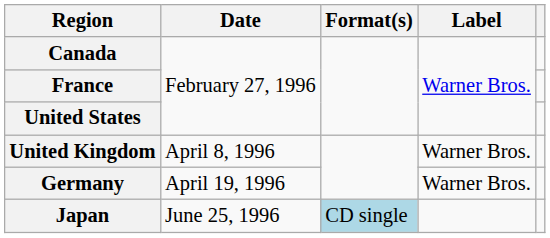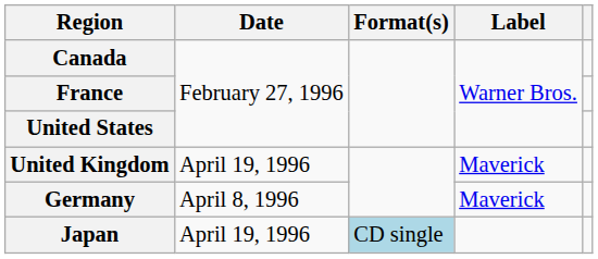United Kingdom | Date: April 8, 1996 -> April 19, 1996
United Kingdom | Label: Warner Bros. -> Maverick
Germany | Date: April 19, 1996 -> April 8, 1996
Germany | Label: Warner Bros. -> Maverick
Japan | Date: June 25, 1996 -> April 19, 1996
